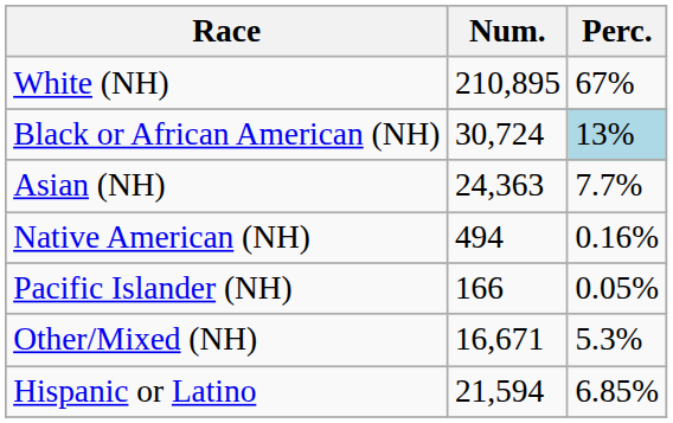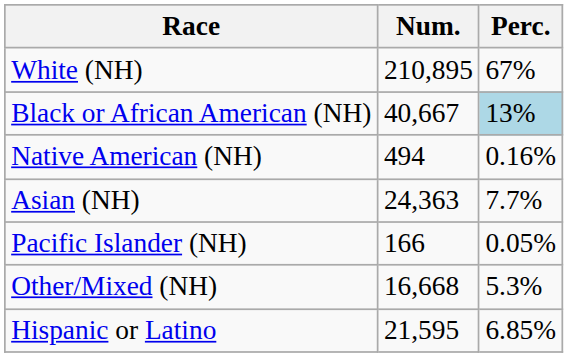Black or African American (NH) | Num.: 30,724 -> 40,667
rows swapped: Native American (NH) <-> Asian (NH)
Other/Mixed (NH) | Num.: 16,671 -> 16,668
Hispanic or Latino | Num.: 21,594 -> 21,595
